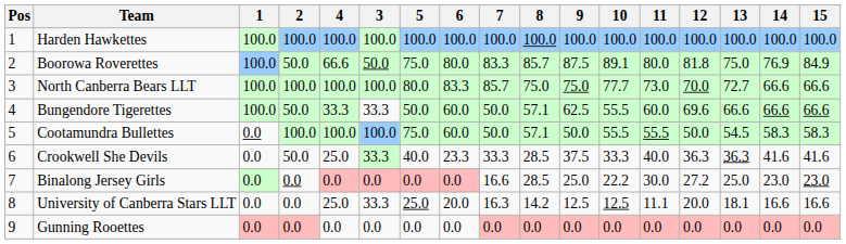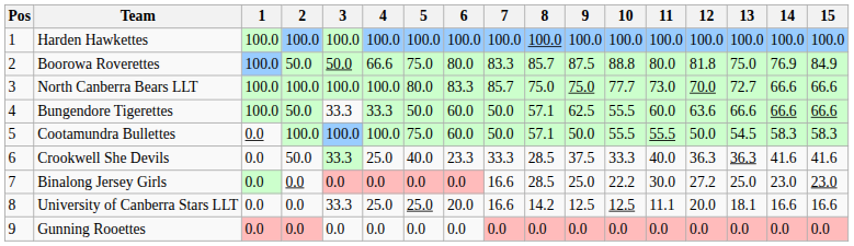columns swapped: 3 <-> 4
Boorowa Roverettes | 10: 89.1 -> 88.8
Bungendore Tigerettes | 12: 69.6 -> 63.6
University of Canberra Stars LLT | 7: 16.3 -> 16.6
